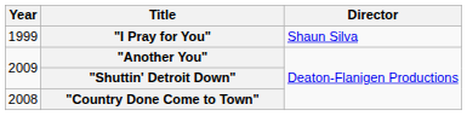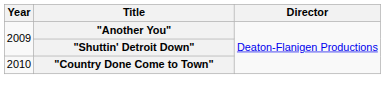- row: 1999 | "I Pray for You" | Shaun Silva
"Country Done Come to Town" | Year: 2008 -> 2010
